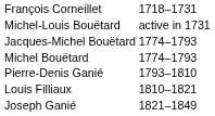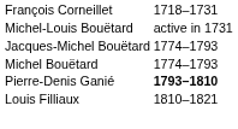Pierre-Denis Ganié | column 2: normal -> bold
- row: Joseph Ganié | 1821–1849
